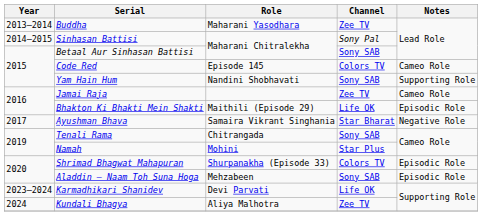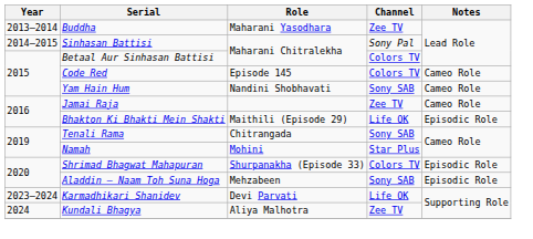Betaal Aur Sinhasan Battisi | Channel: Sony SAB -> Colors TV
Yam Hain Hum | Notes: Supporting Role -> Cameo Role
- row: 2017 | Ayushman Bhava | Samaira Vikrant Singhania | Star Bharat | Negative Role
